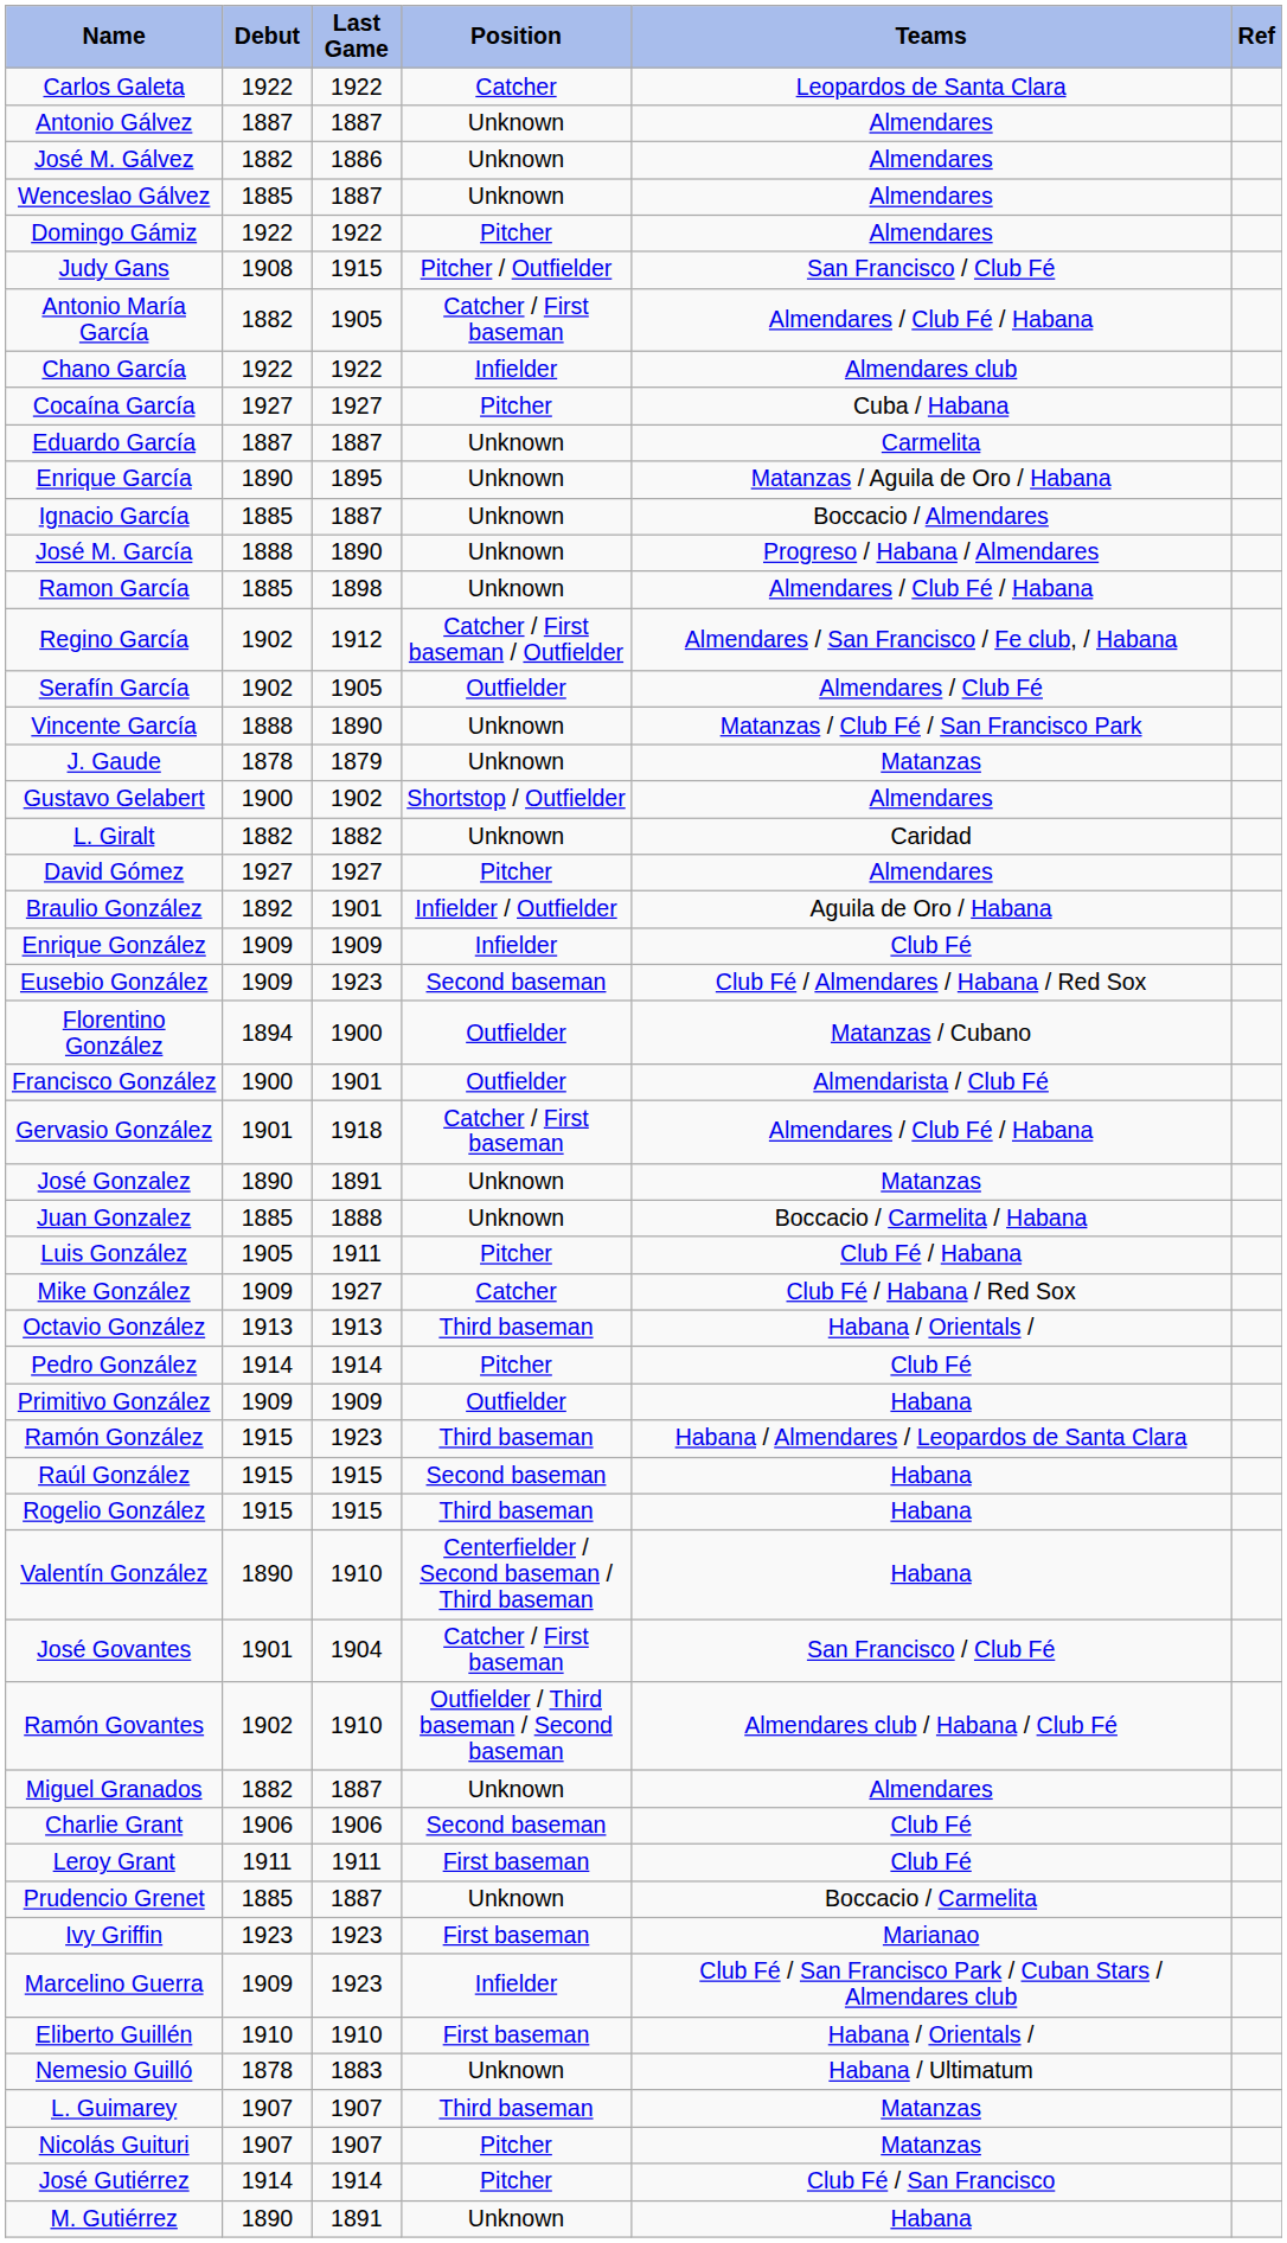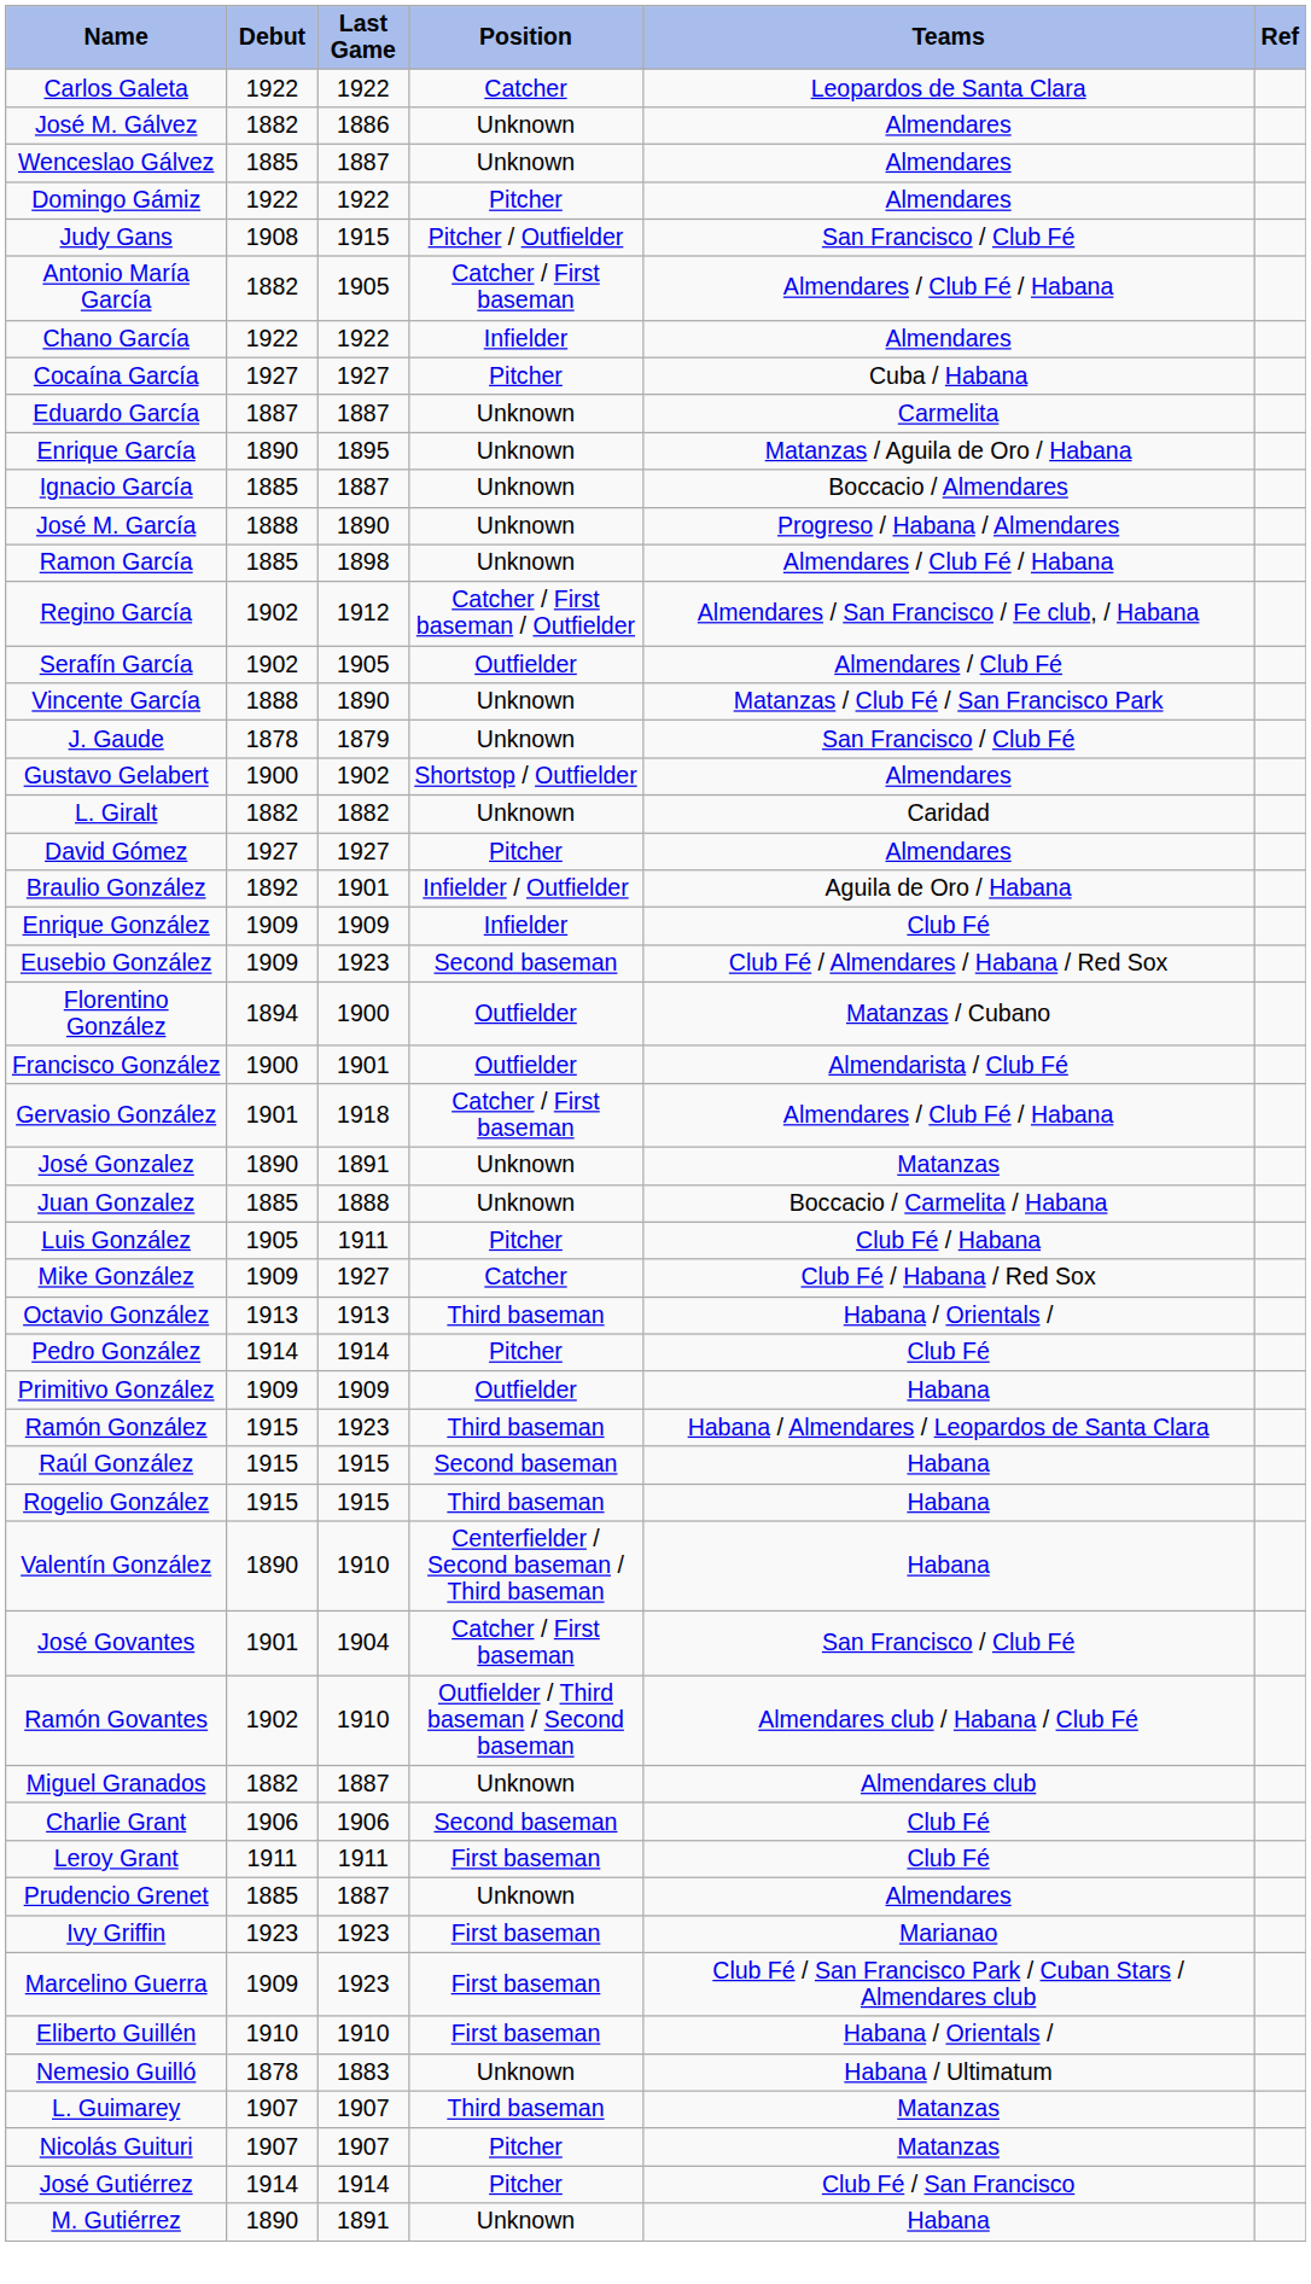- row: Antonio Gálvez | 1887 | 1887 | Unknown | Almendares
Chano García | Teams: Almendares club -> Almendares
J. Gaude | Teams: Matanzas -> San Francisco / Club Fé
Miguel Granados | Teams: Almendares -> Almendares club
Prudencio Grenet | Teams: Boccacio / Carmelita -> Almendares
Marcelino Guerra | Position: Infielder -> First baseman
